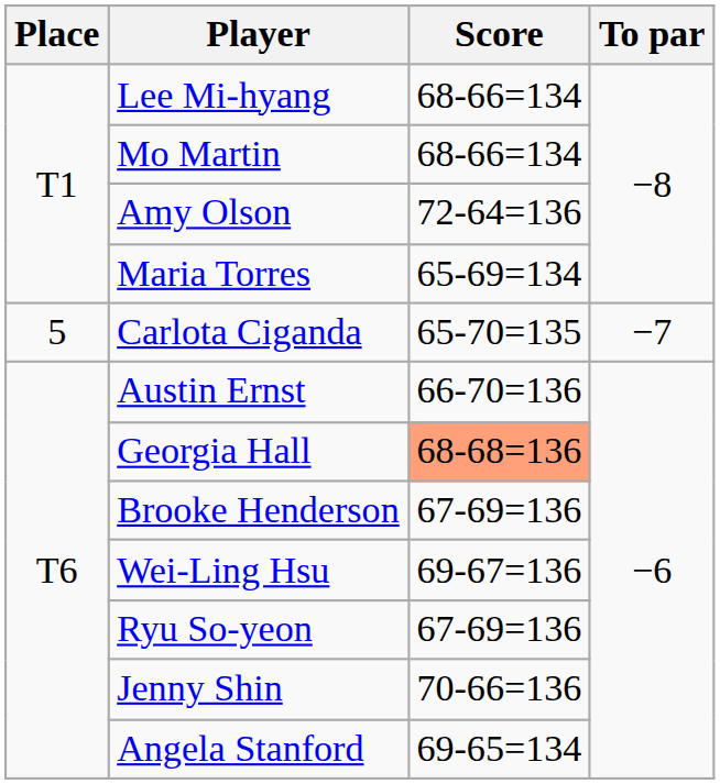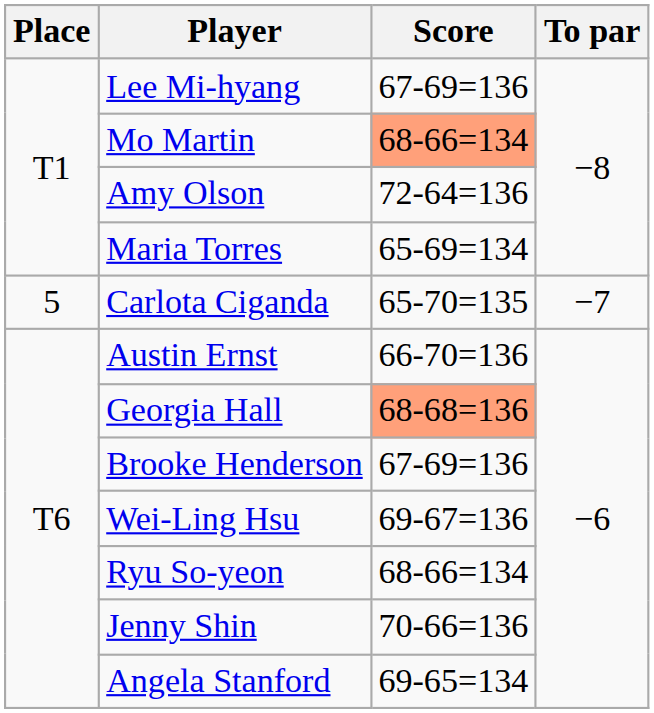Lee Mi-hyang | Score: 68-66=134 -> 67-69=136
Mo Martin | Score: no background -> lightsalmon background
Ryu So-yeon | Score: 67-69=136 -> 68-66=134
